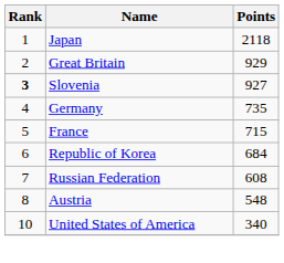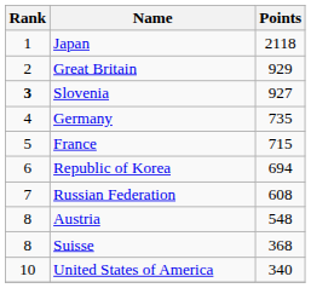Republic of Korea | Points: 684 -> 694
+ row: 8 | Suisse | 368
